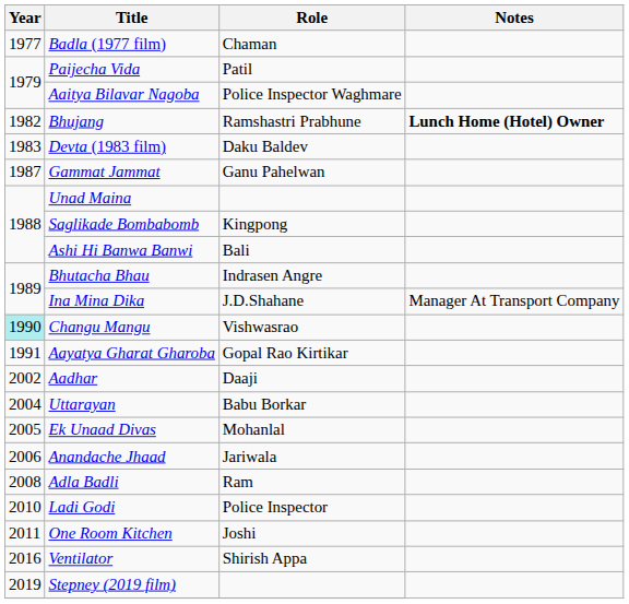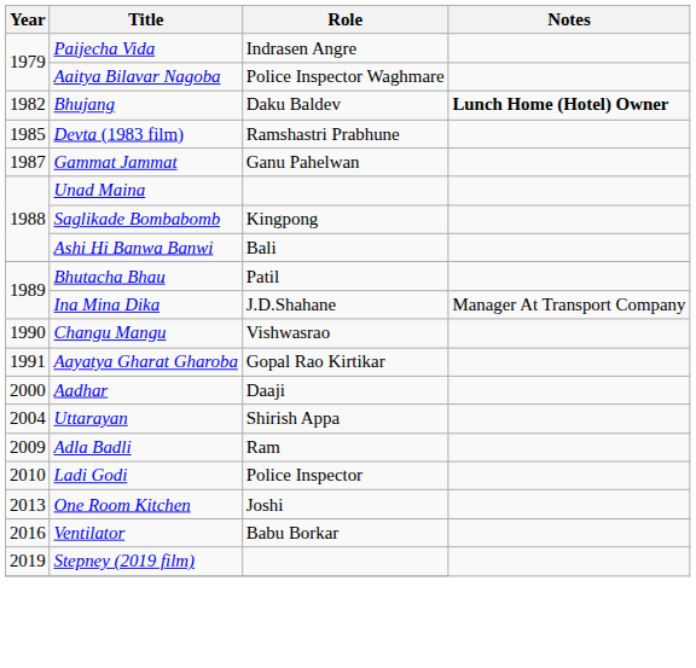- row: 1977 | Badla (1977 film) | Chaman
Paijecha Vida | Role: Patil -> Indrasen Angre
Bhujang | Role: Ramshastri Prabhune -> Daku Baldev
Devta (1983 film) | Year: 1983 -> 1985
Devta (1983 film) | Role: Daku Baldev -> Ramshastri Prabhune
Bhutacha Bhau | Role: Indrasen Angre -> Patil
Changu Mangu | Year: paleturquoise background -> no background
Aadhar | Year: 2002 -> 2000
Uttarayan | Role: Babu Borkar -> Shirish Appa
- row: 2005 | Ek Unaad Divas | Mohanlal
- row: 2006 | Anandache Jhaad | Jariwala
Adla Badli | Year: 2008 -> 2009
One Room Kitchen | Year: 2011 -> 2013
Ventilator | Role: Shirish Appa -> Babu Borkar
